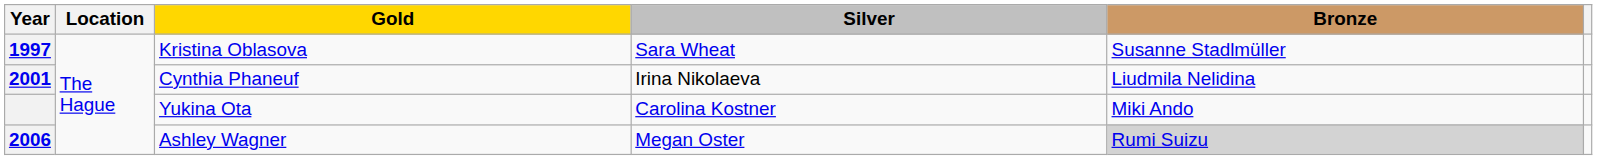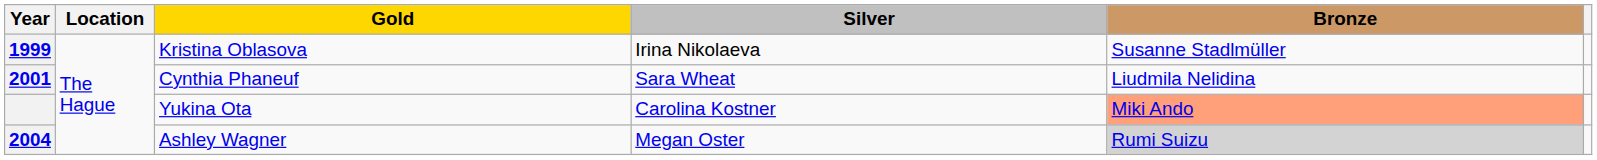Kristina Oblasova | Year: 1997 -> 1999
Kristina Oblasova | Silver: Sara Wheat -> Irina Nikolaeva
Cynthia Phaneuf | Silver: Irina Nikolaeva -> Sara Wheat
Yukina Ota | Bronze: no background -> lightsalmon background
Ashley Wagner | Year: 2006 -> 2004
